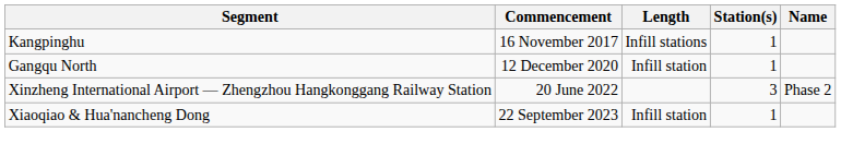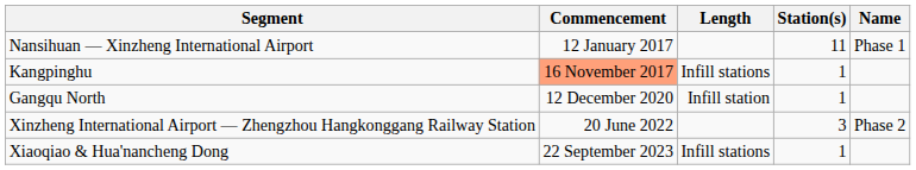+ row: Nansihuan — Xinzheng International Airport | 12 January 2017 | 11 | Phase 1
Kangpinghu | Commencement: no background -> lightsalmon background
Xiaoqiao & Hua'nancheng Dong | Length: Infill station -> Infill stations
